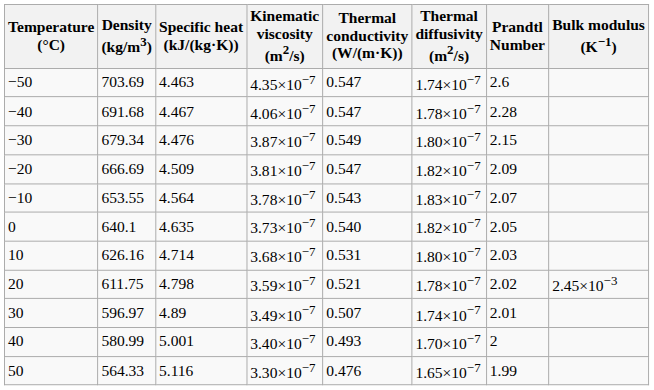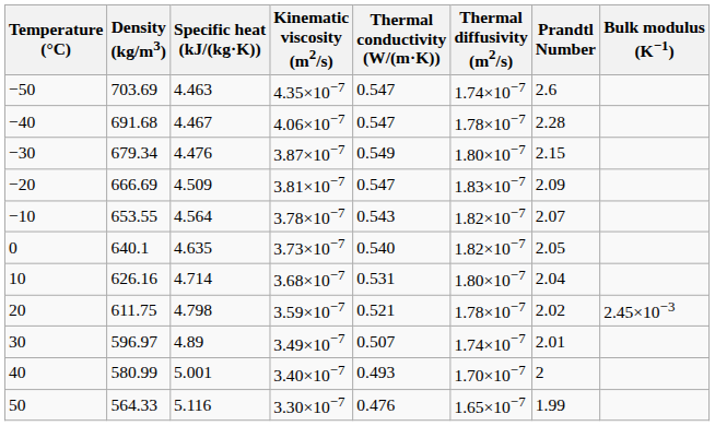−20 | Thermal diffusivity (m2/s): 1.82×10−7 -> 1.83×10−7
−10 | Thermal diffusivity (m2/s): 1.83×10−7 -> 1.82×10−7
10 | Prandtl Number: 2.03 -> 2.04
